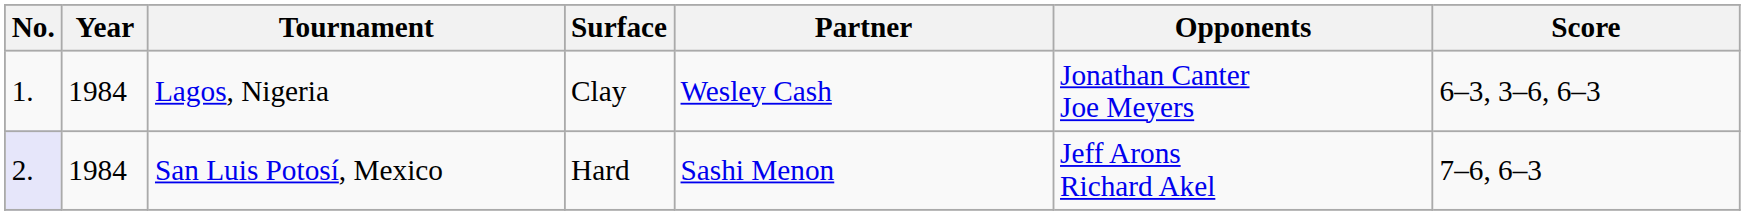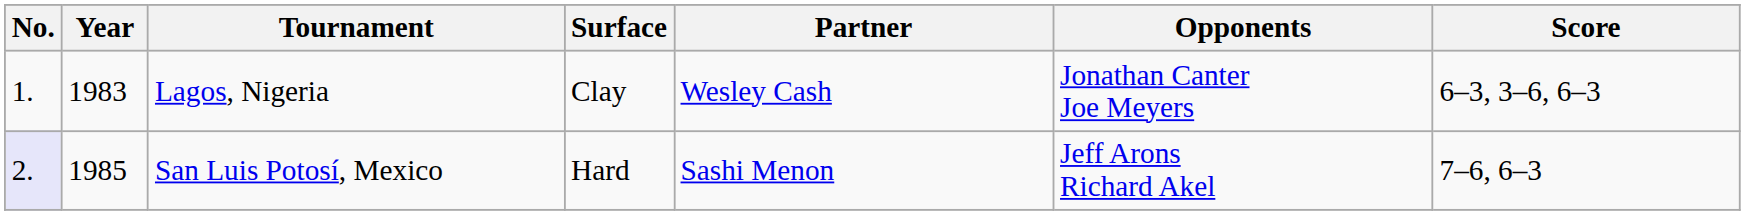Lagos, Nigeria | Year: 1984 -> 1983
San Luis Potosí, Mexico | Year: 1984 -> 1985
